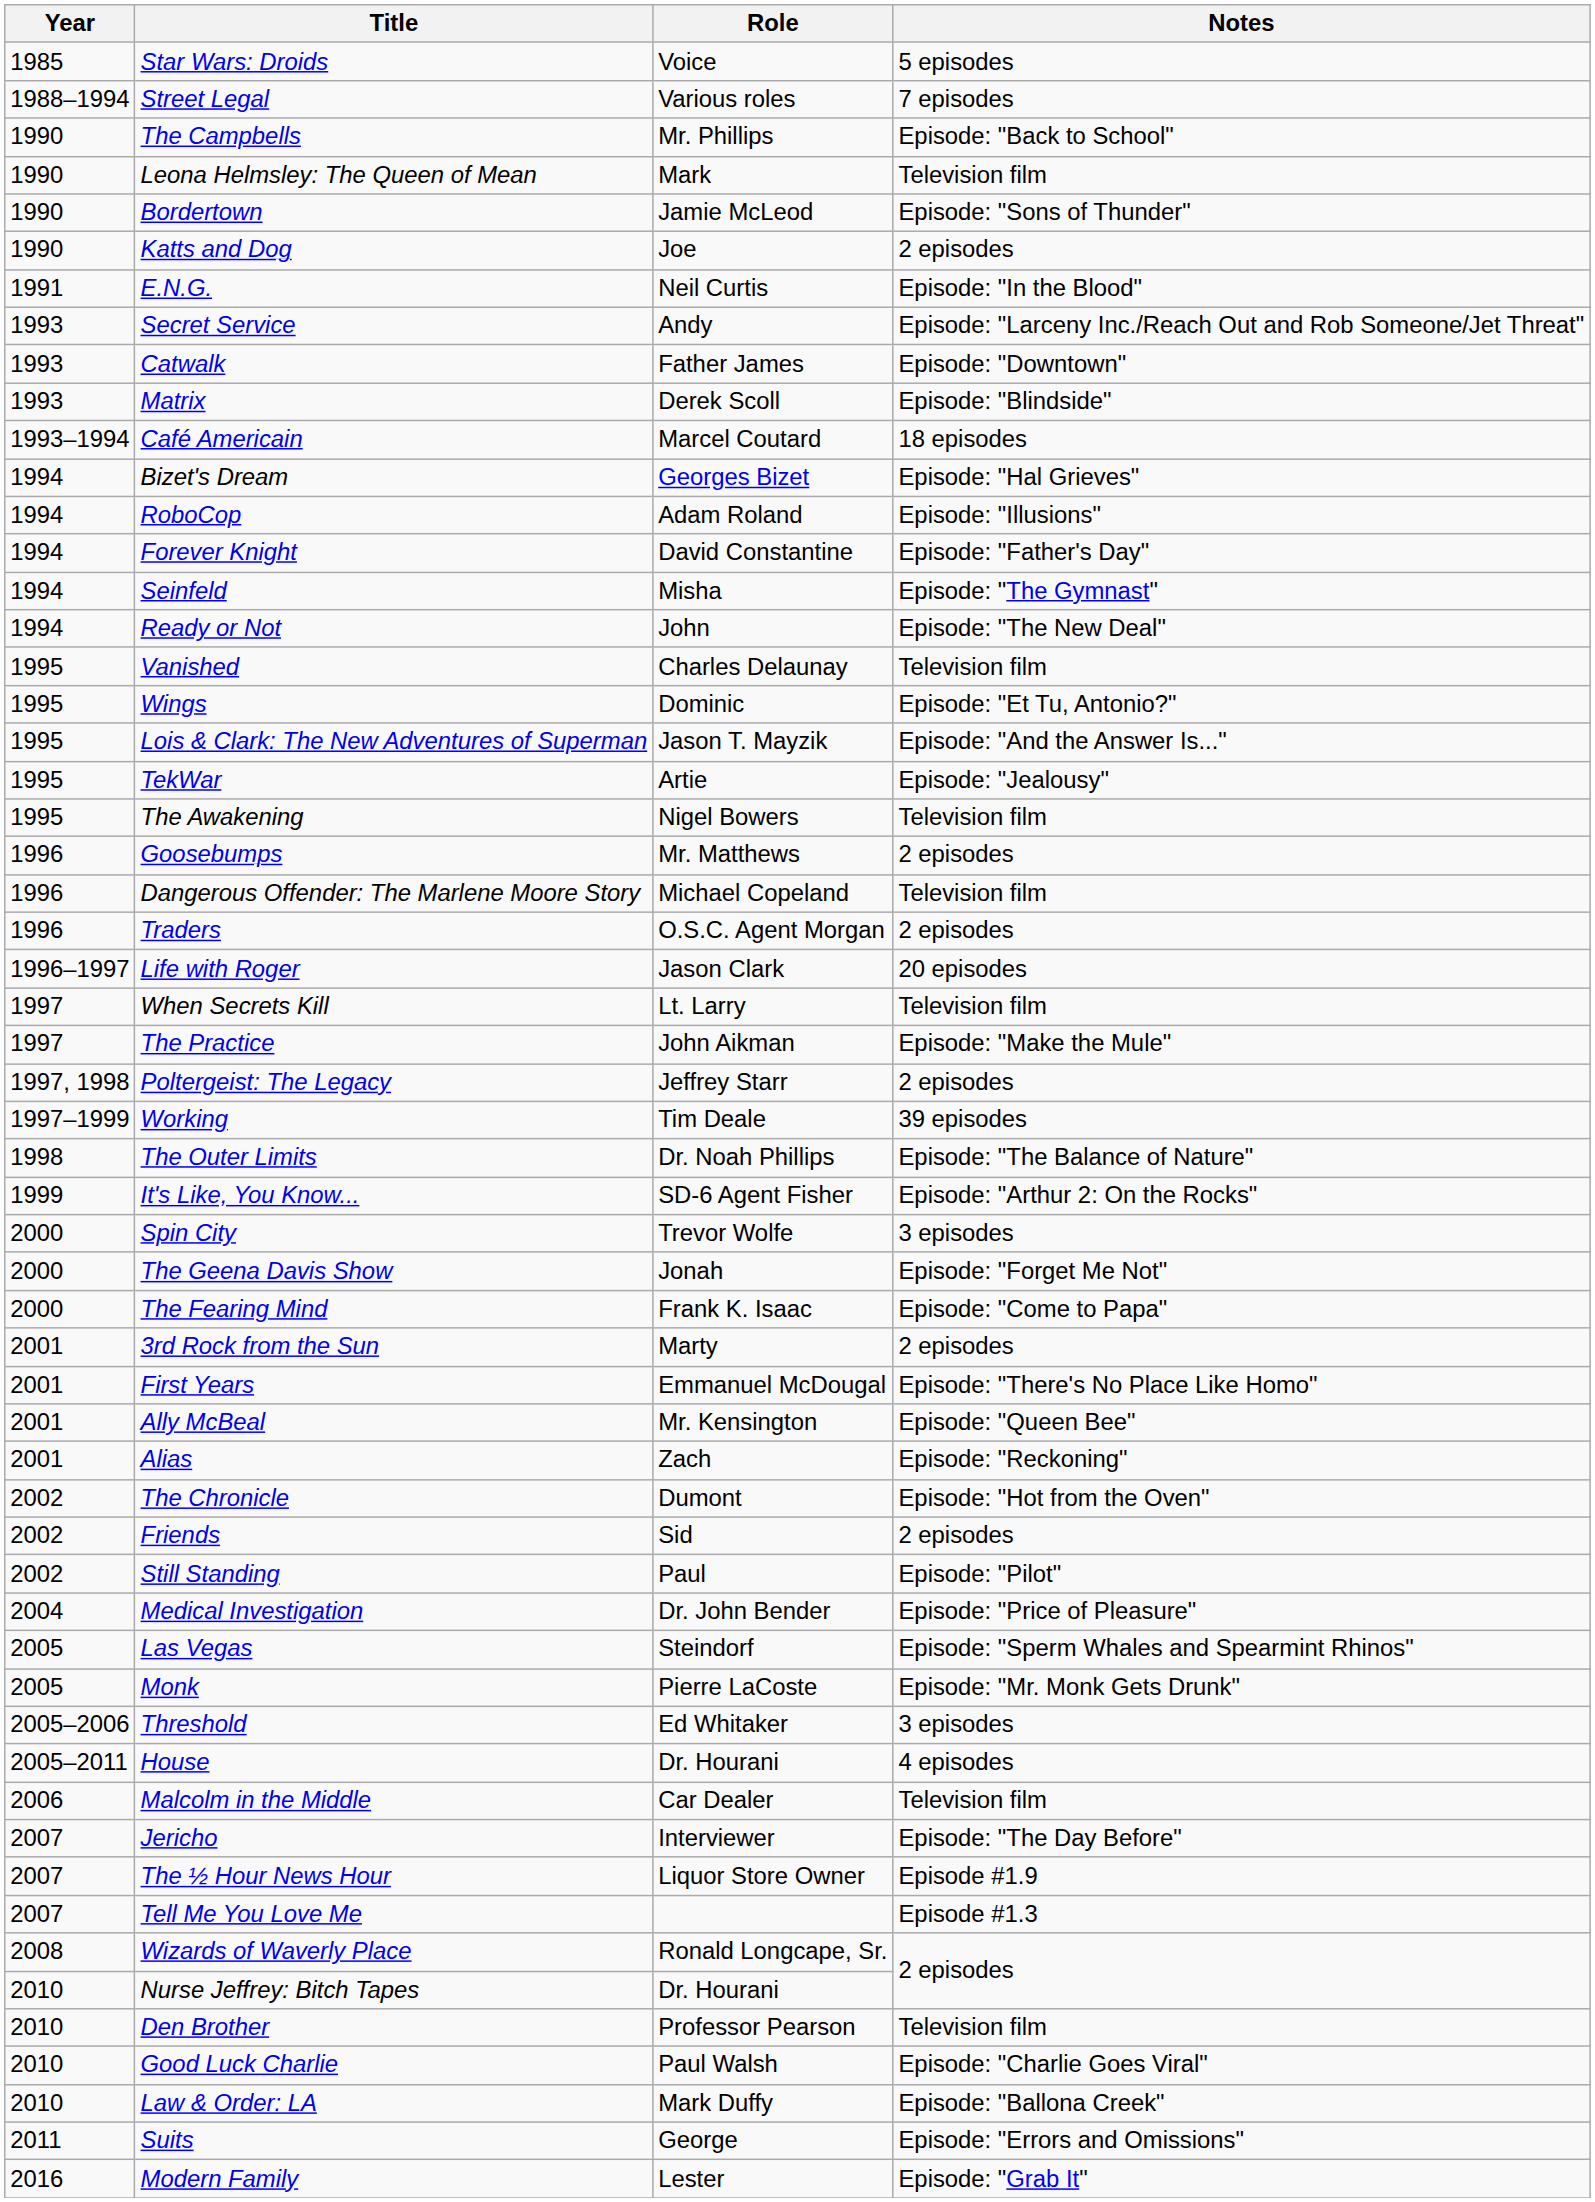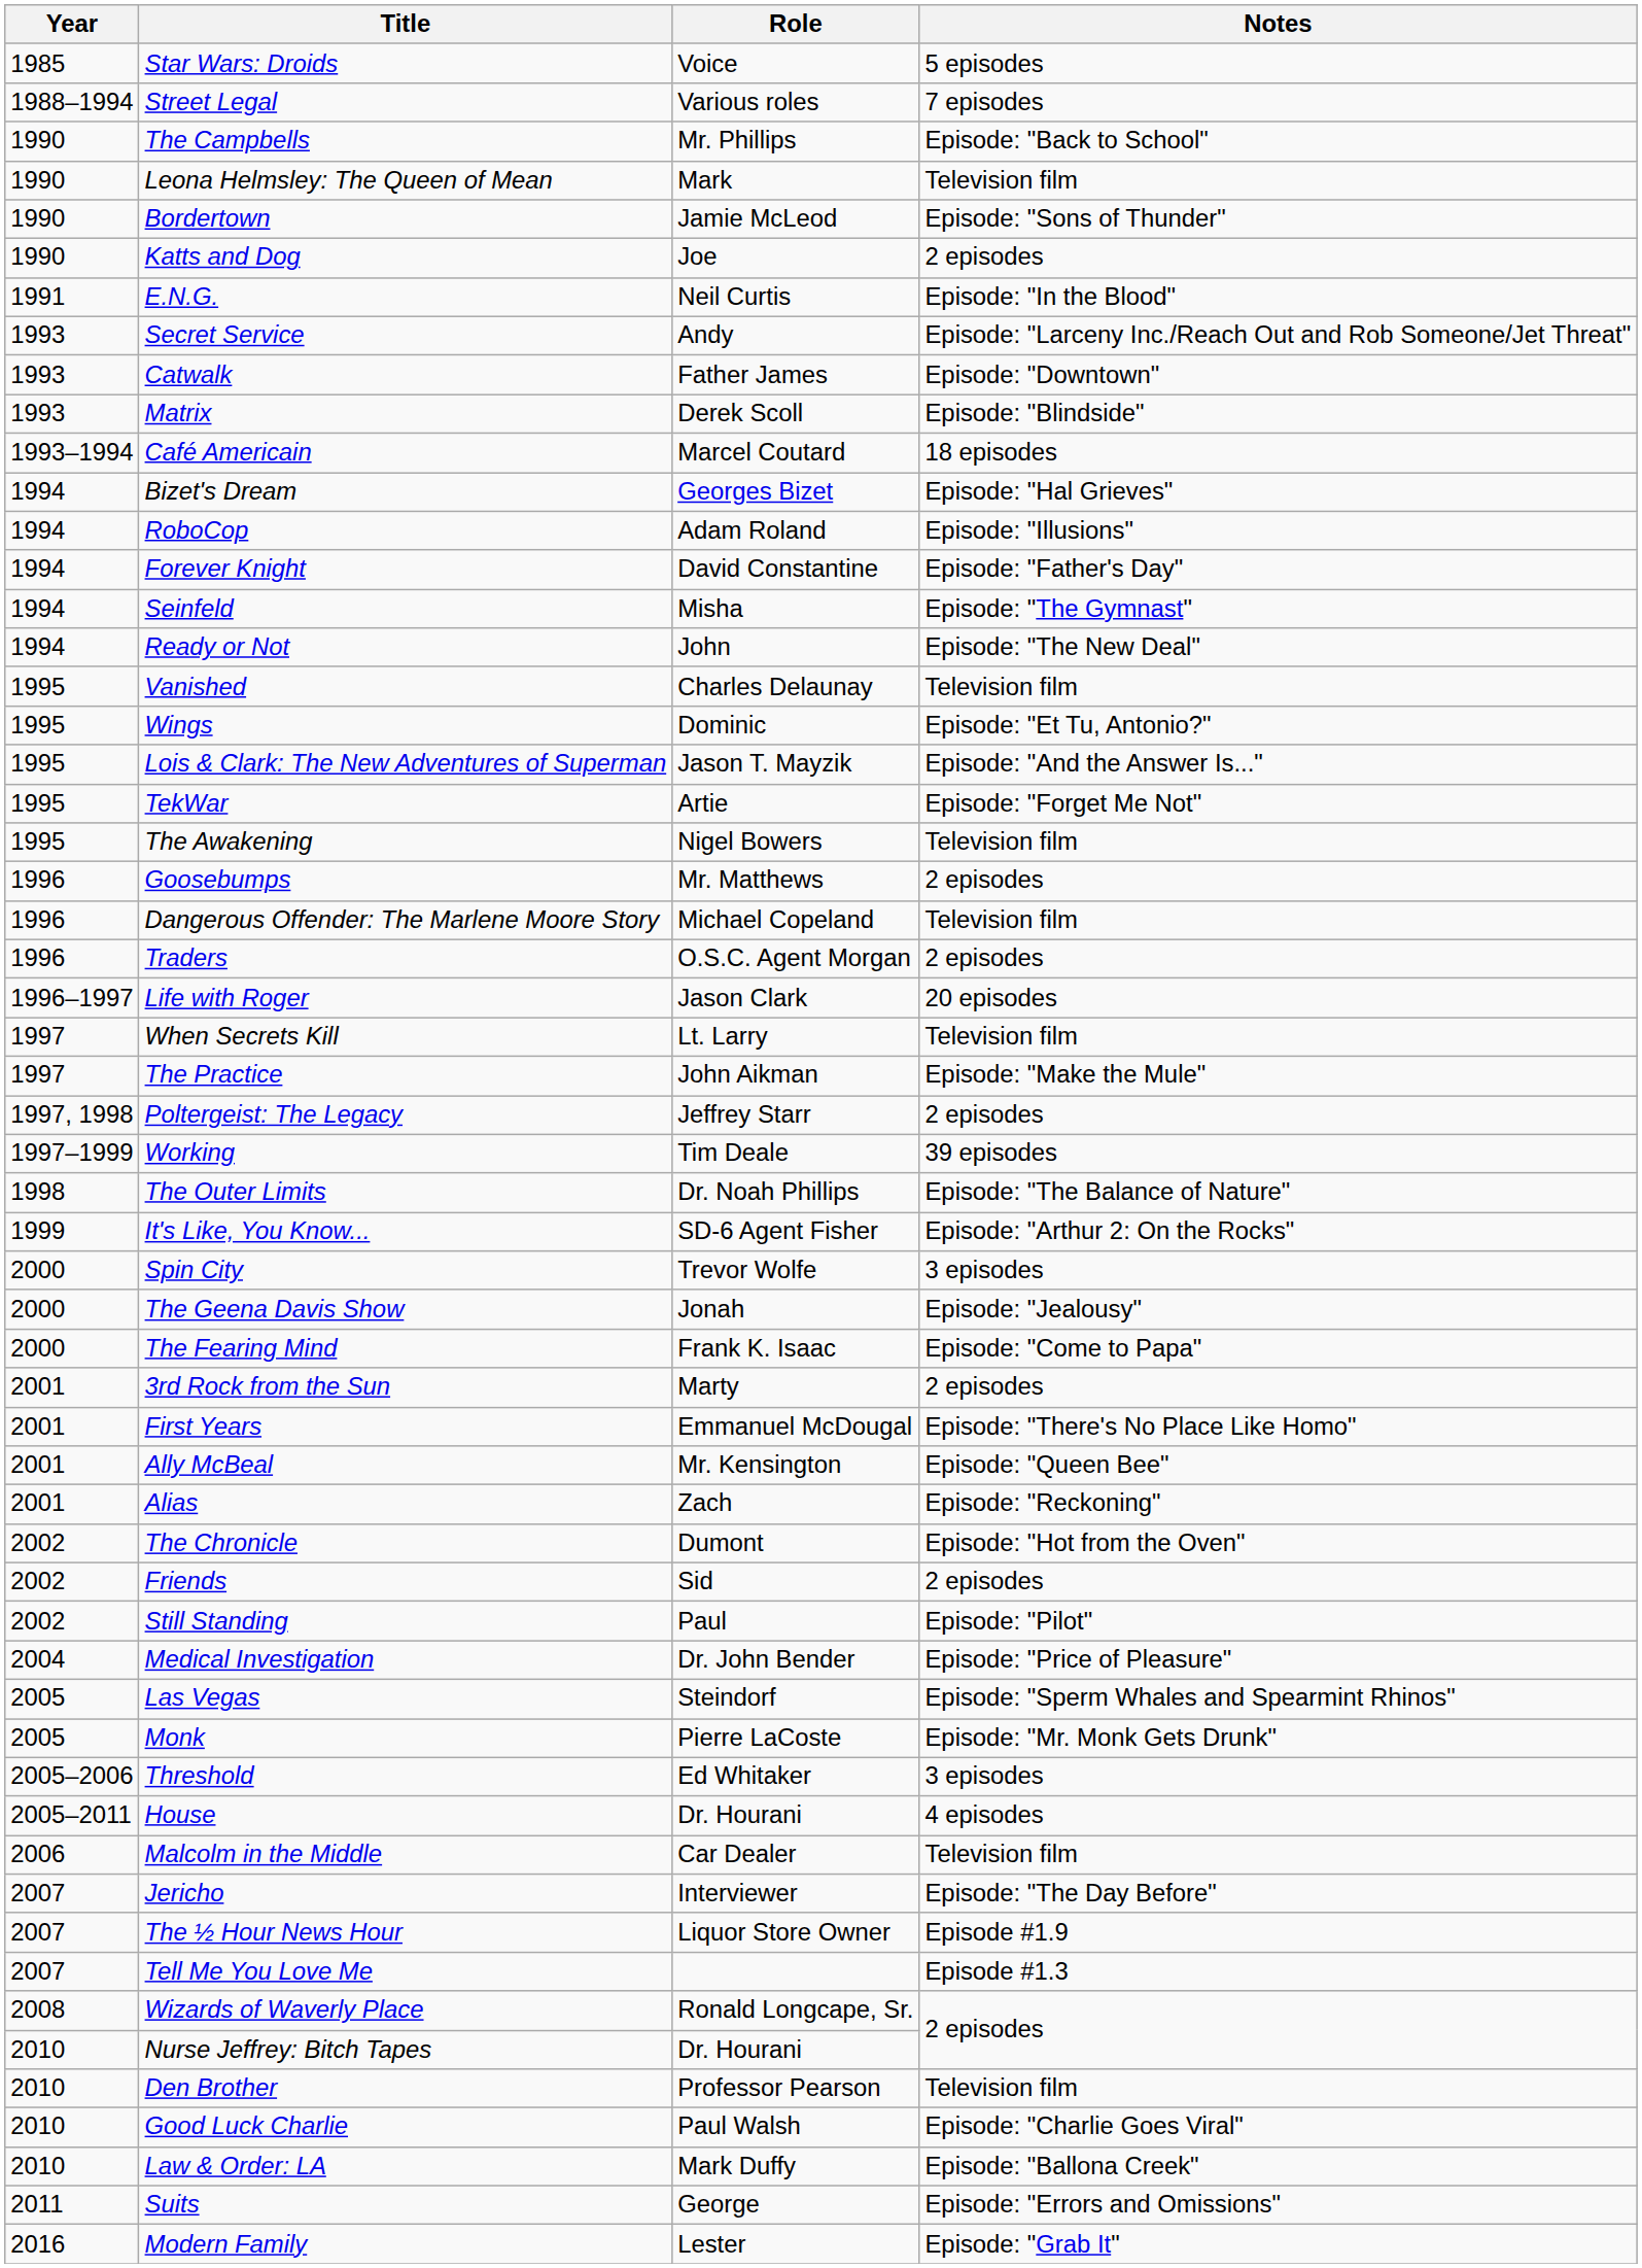TekWar | Notes: Episode: "Jealousy" -> Episode: "Forget Me Not"
The Geena Davis Show | Notes: Episode: "Forget Me Not" -> Episode: "Jealousy"
